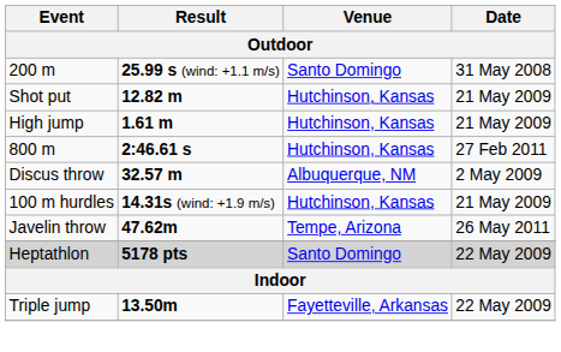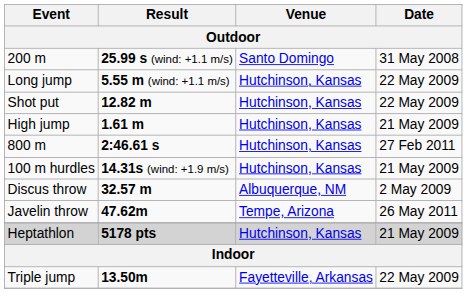+ row: Long jump | 5.55 m (wind: +1.1 m/s) | Hutchinson, Kansas | 22 May 2009
Shot put | Date: 21 May 2009 -> 22 May 2009
rows swapped: 100 m hurdles <-> Discus throw
Heptathlon | Venue: Santo Domingo -> Hutchinson, Kansas
Heptathlon | Date: 22 May 2009 -> 21 May 2009
